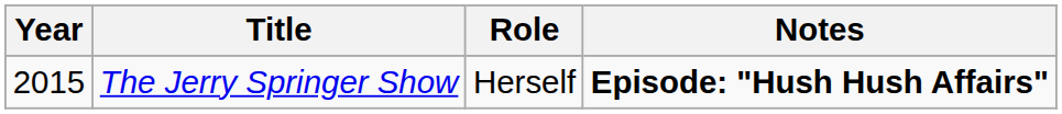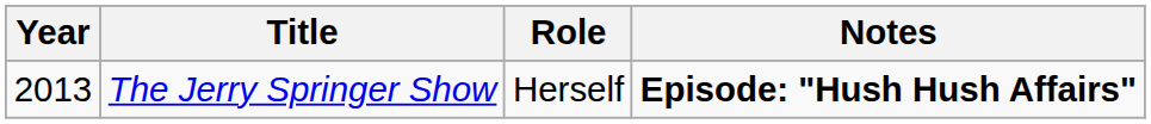The Jerry Springer Show | Year: 2015 -> 2013
